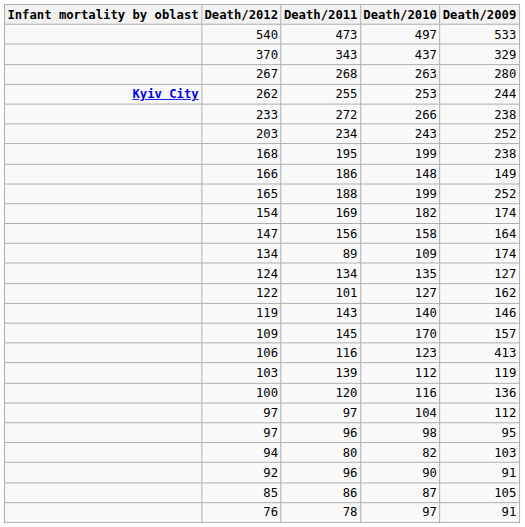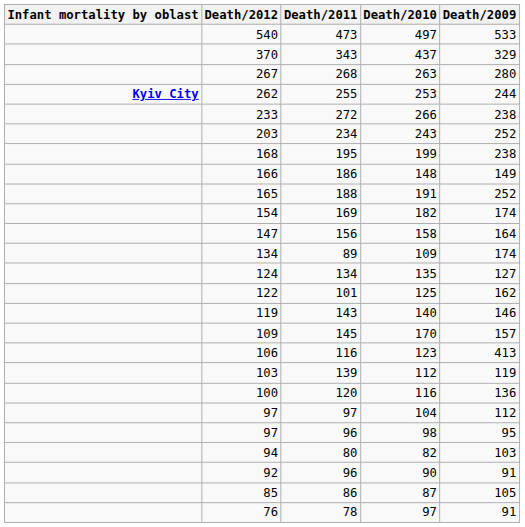165 | Death/2010: 199 -> 191
122 | Death/2010: 127 -> 125
